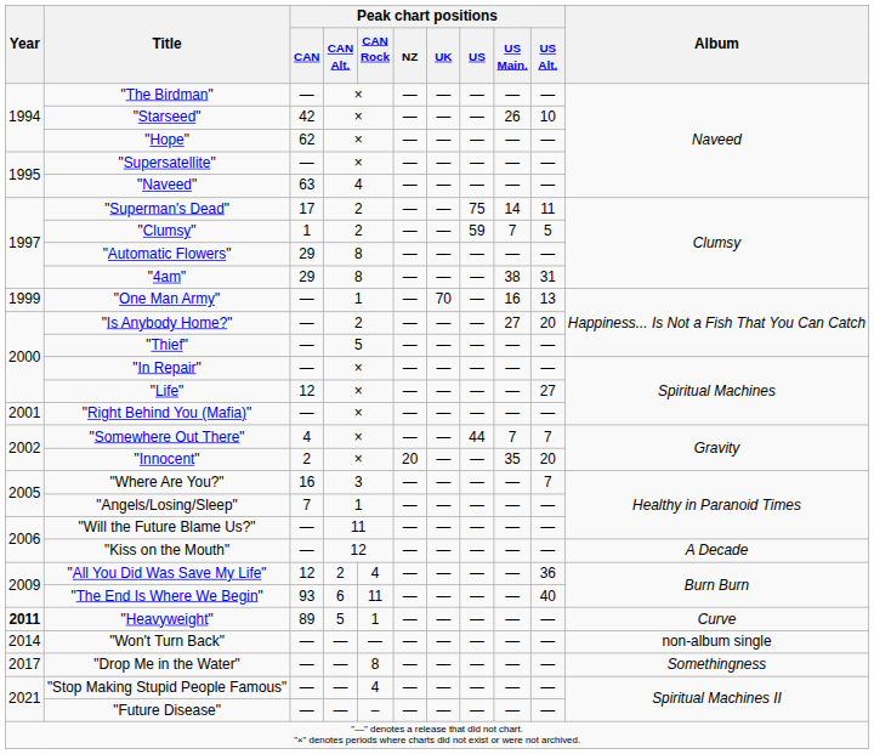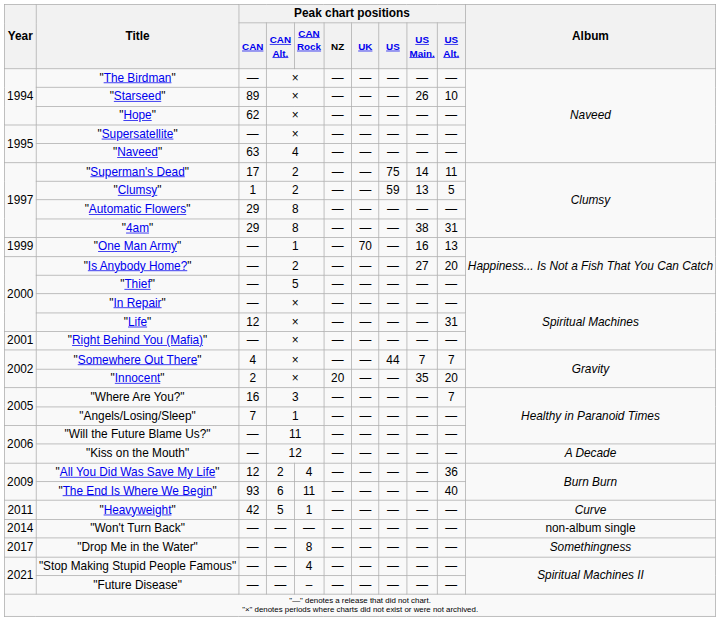"Starseed" | Peak chart positions / CAN: 42 -> 89
"Clumsy" | Peak chart positions / US Main.: 7 -> 13
"Life" | Peak chart positions / US Alt.: 27 -> 31
"Heavyweight" | Year: bold -> normal
"Heavyweight" | Peak chart positions / CAN: 89 -> 42
